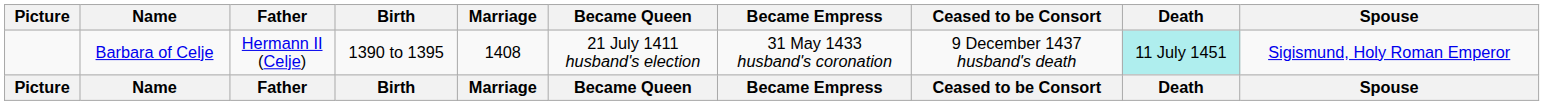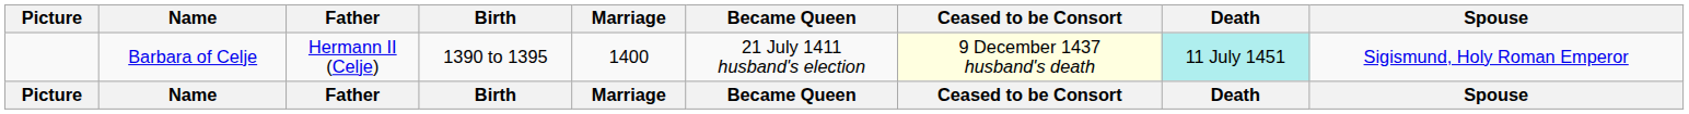- column: Became Empress | 31 May 1433 husband's coronation | Became Empress
Barbara of Celje | Marriage: 1408 -> 1400
Barbara of Celje | Ceased to be Consort: no background -> lightyellow background
